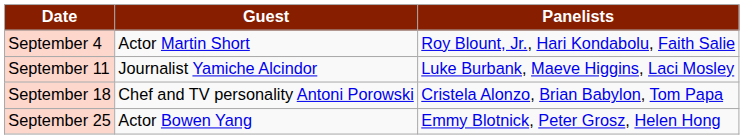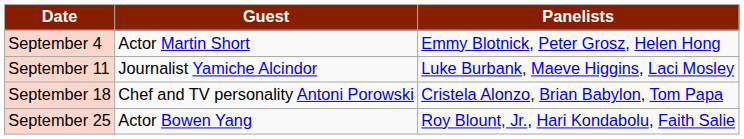September 4 | Panelists: Roy Blount, Jr., Hari Kondabolu, Faith Salie -> Emmy Blotnick, Peter Grosz, Helen Hong
September 25 | Panelists: Emmy Blotnick, Peter Grosz, Helen Hong -> Roy Blount, Jr., Hari Kondabolu, Faith Salie
